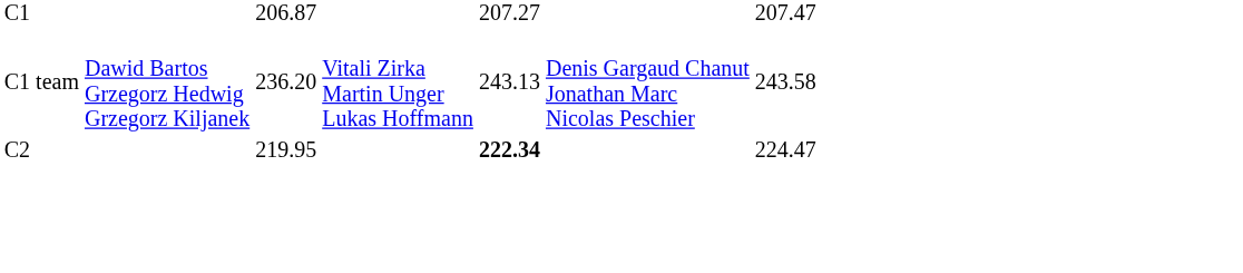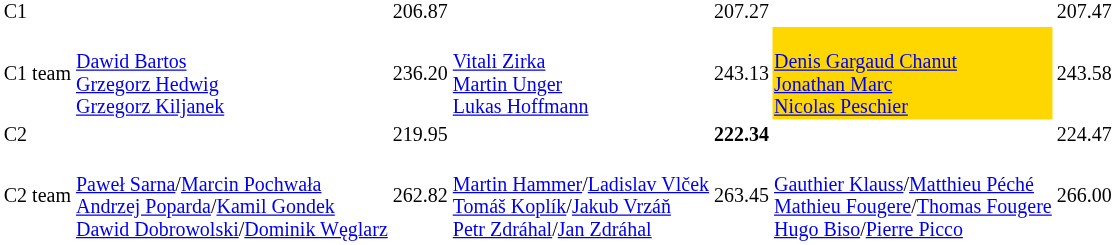C1 team | column 6: no background -> gold background
+ row: C2 team | Paweł Sarna/Marcin Pochwała Andrzej Poparda/Kamil Gondek Dawid Dobrowolski/Dominik Węglarz | 262.82 | Martin Hammer/Ladislav Vlček Tomáš Koplík/Jakub Vrzáň Petr Zdráhal/Jan Zdráhal | 263.45 | Gauthier Klauss/Matthieu Péché Mathieu Fougere/Thomas Fougere Hugo Biso/Pierre Picco | 266.00
